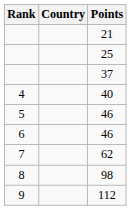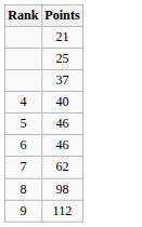- column: Country
